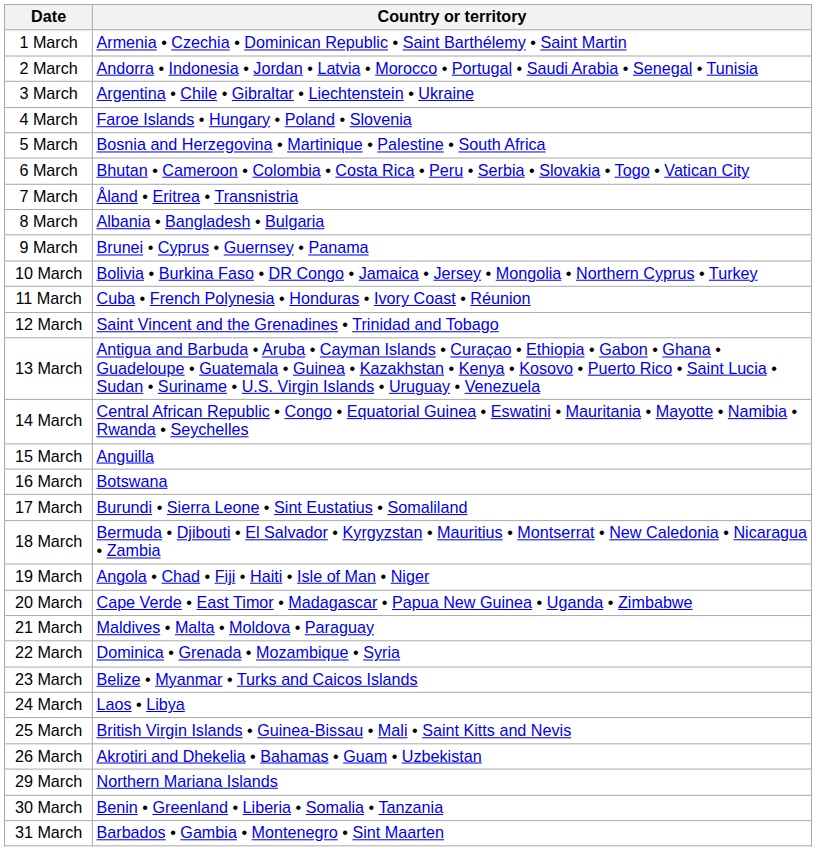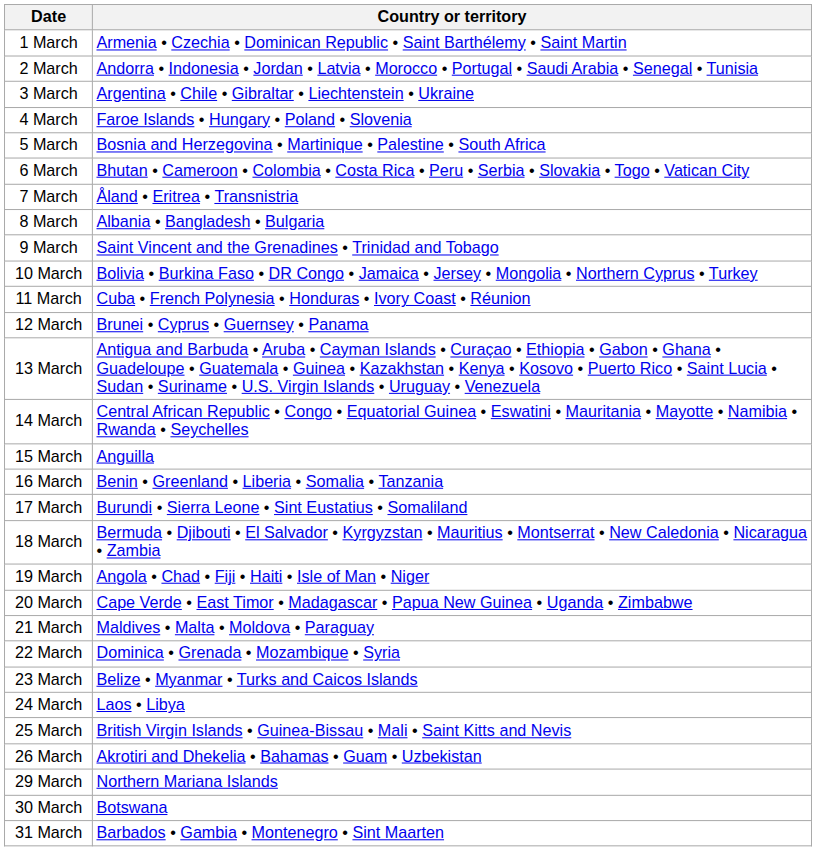9 March | Country or territory: Brunei • Cyprus • Guernsey • Panama -> Saint Vincent and the Grenadines • Trinidad and Tobago
12 March | Country or territory: Saint Vincent and the Grenadines • Trinidad and Tobago -> Brunei • Cyprus • Guernsey • Panama
16 March | Country or territory: Botswana -> Benin • Greenland • Liberia • Somalia • Tanzania
30 March | Country or territory: Benin • Greenland • Liberia • Somalia • Tanzania -> Botswana
